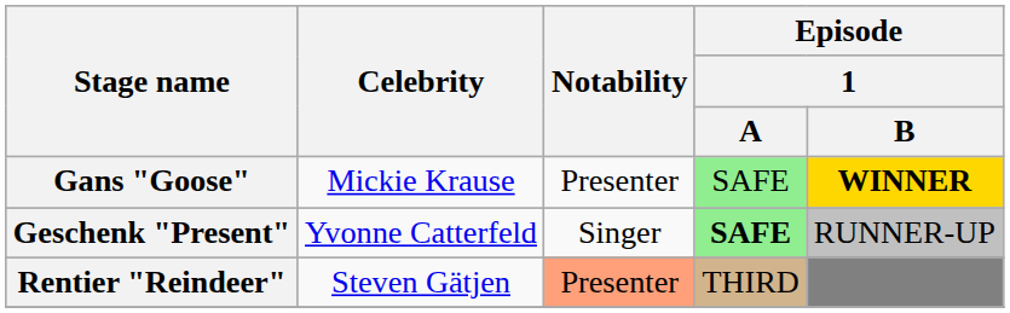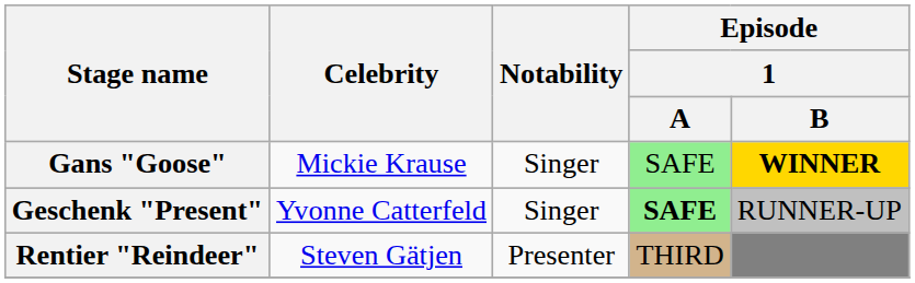Gans "Goose" | Notability: Presenter -> Singer
Rentier "Reindeer" | Notability: lightsalmon background -> no background
